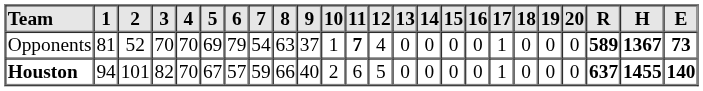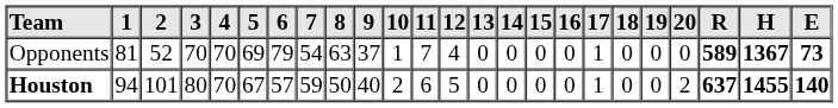Opponents | 11: bold -> normal
Houston | 3: 82 -> 80
Houston | 8: 66 -> 50
Houston | 20: 0 -> 2
